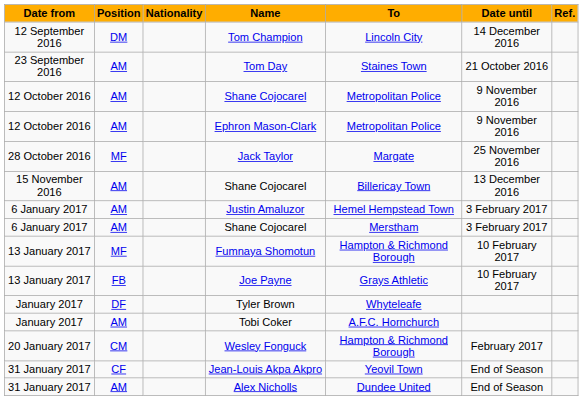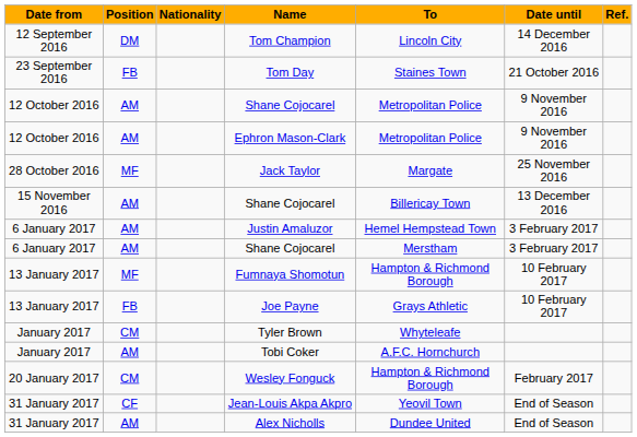Tom Day | Position: AM -> FB
Tyler Brown | Position: DF -> CM
